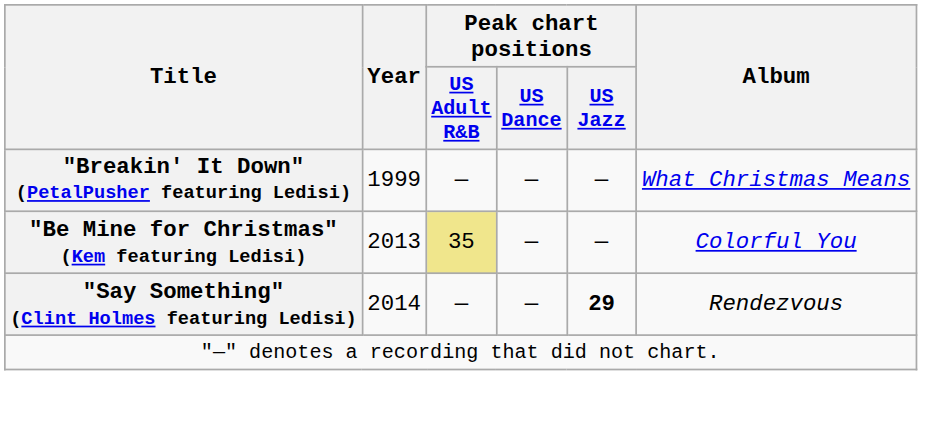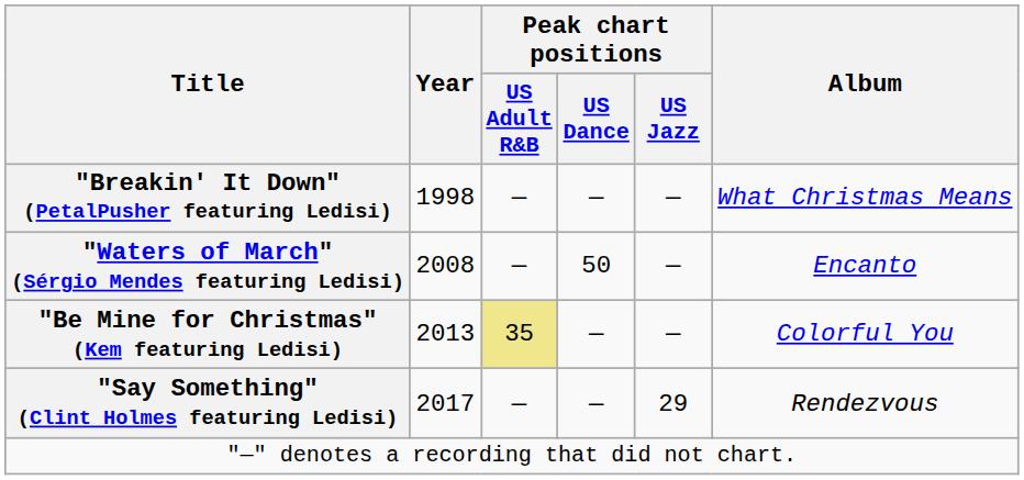"Breakin' It Down" (PetalPusher featuring Ledisi) | Year: 1999 -> 1998
+ row: "Waters of March" (Sérgio Mendes featuring Ledisi) | 2008 | — | 50 | — | Encanto
"Say Something" (Clint Holmes featuring Ledisi) | Year: 2014 -> 2017
"Say Something" (Clint Holmes featuring Ledisi) | Peak chart positions / US Jazz: bold -> normal
